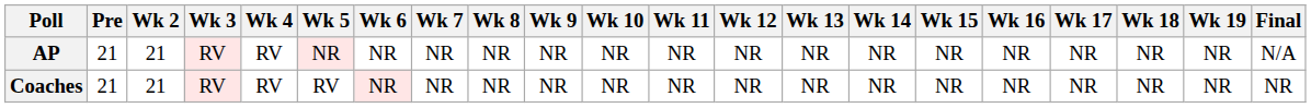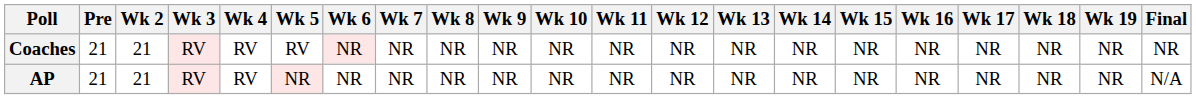rows swapped: AP <-> Coaches
